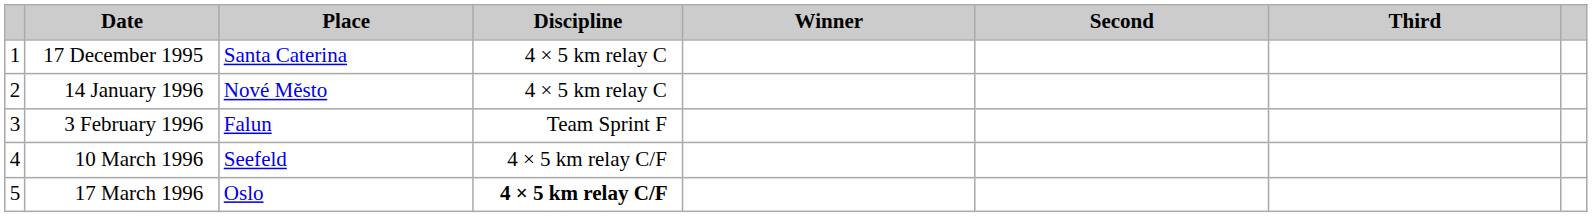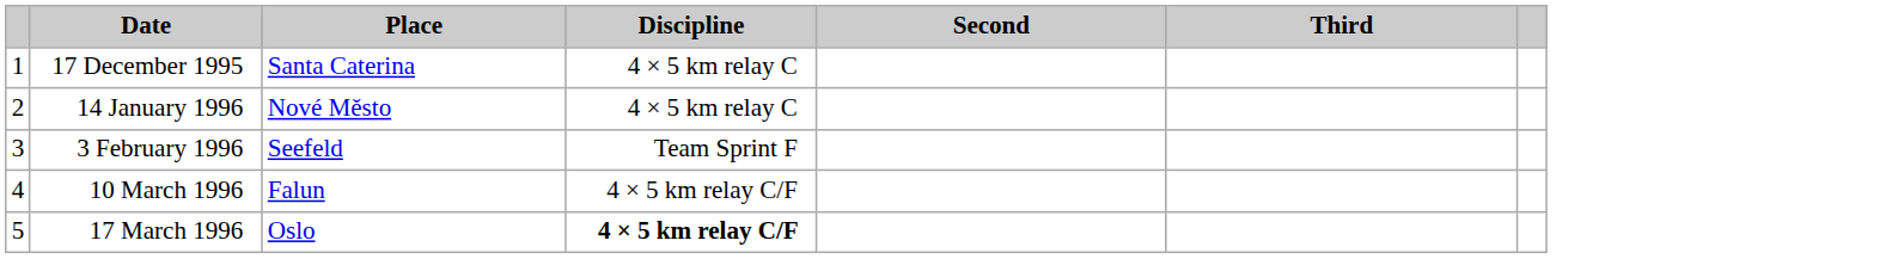- column: Winner
3 February 1996 | Place: Falun -> Seefeld
10 March 1996 | Place: Seefeld -> Falun
